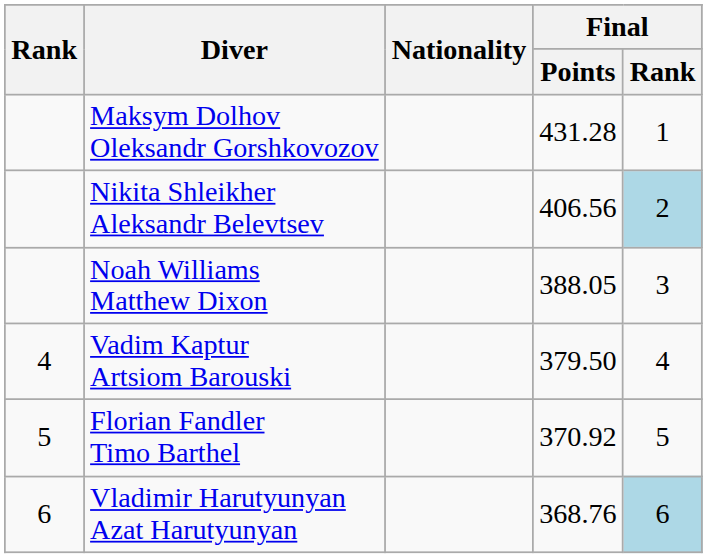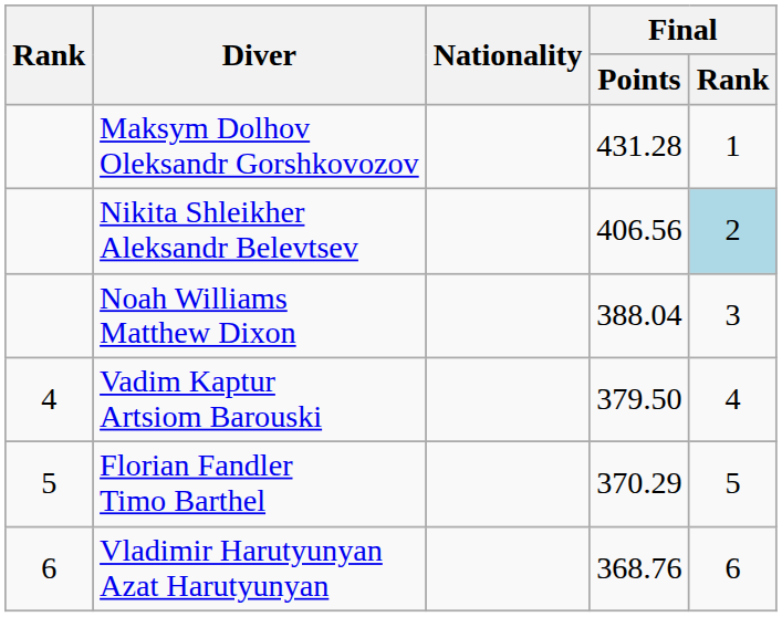Noah Williams Matthew Dixon | Final / Points: 388.05 -> 388.04
Florian Fandler Timo Barthel | Final / Points: 370.92 -> 370.29
Vladimir Harutyunyan Azat Harutyunyan | Final / Rank: lightblue background -> no background
